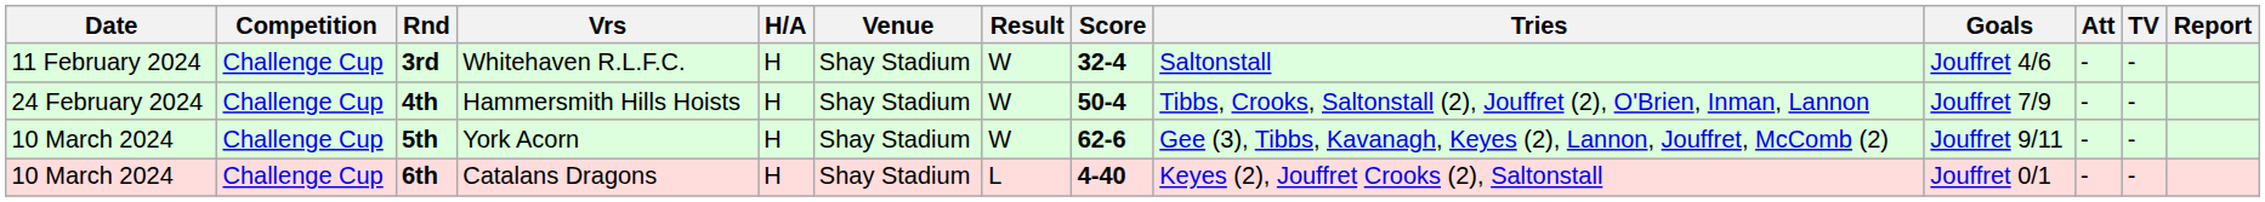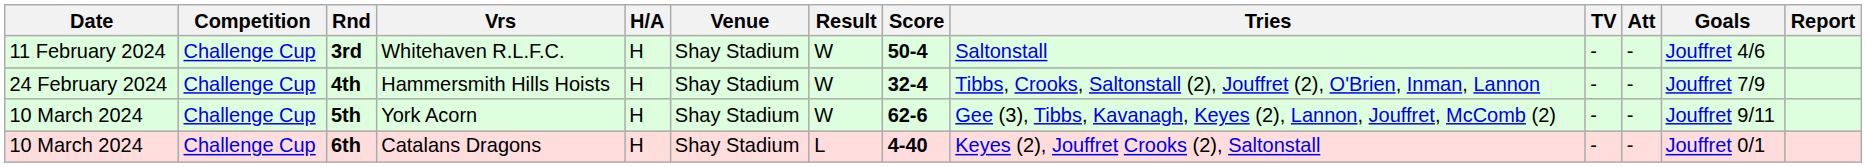columns swapped: Goals <-> TV
3rd | Score: 32-4 -> 50-4
4th | Score: 50-4 -> 32-4
